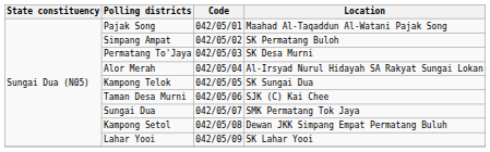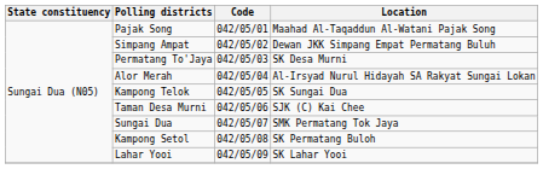Simpang Ampat | Location: SK Permatang Buloh -> Dewan JKK Simpang Empat Permatang Buluh
Kampong Setol | Location: Dewan JKK Simpang Empat Permatang Buluh -> SK Permatang Buloh
